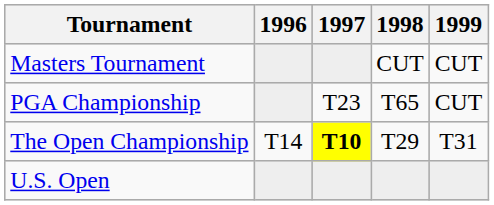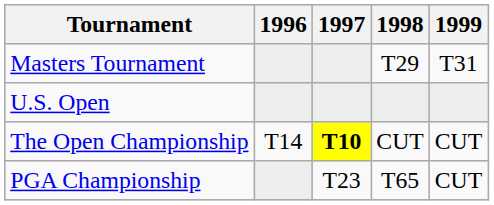Masters Tournament | 1998: CUT -> T29
Masters Tournament | 1999: CUT -> T31
rows swapped: U.S. Open <-> PGA Championship
The Open Championship | 1998: T29 -> CUT
The Open Championship | 1999: T31 -> CUT
